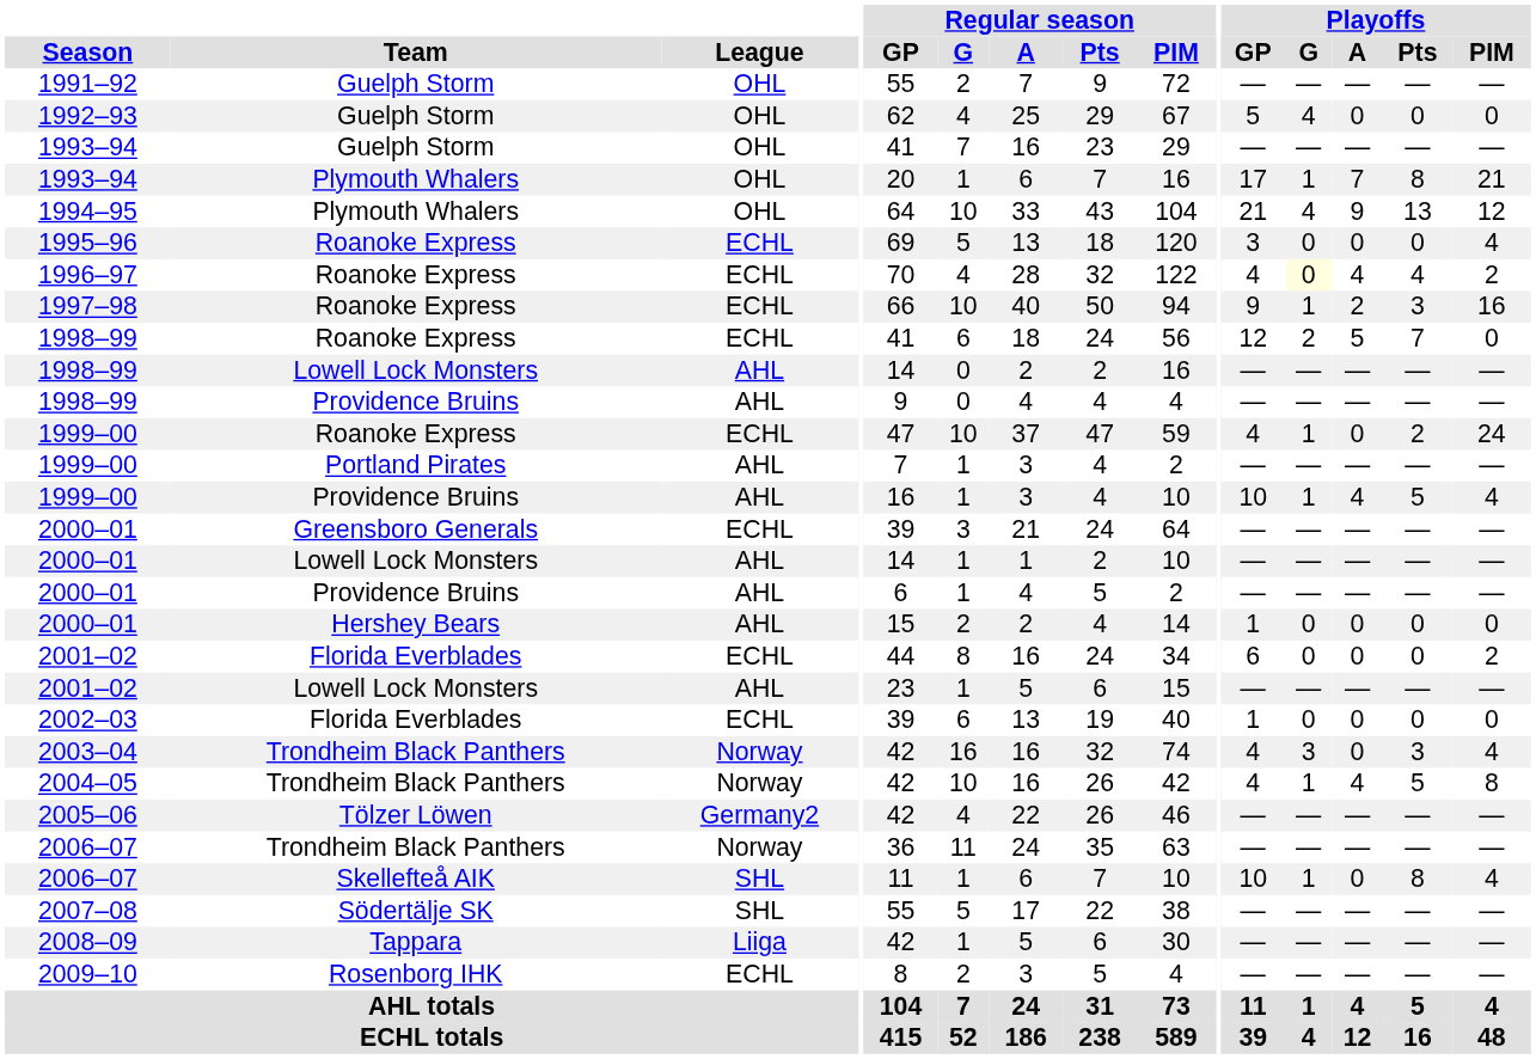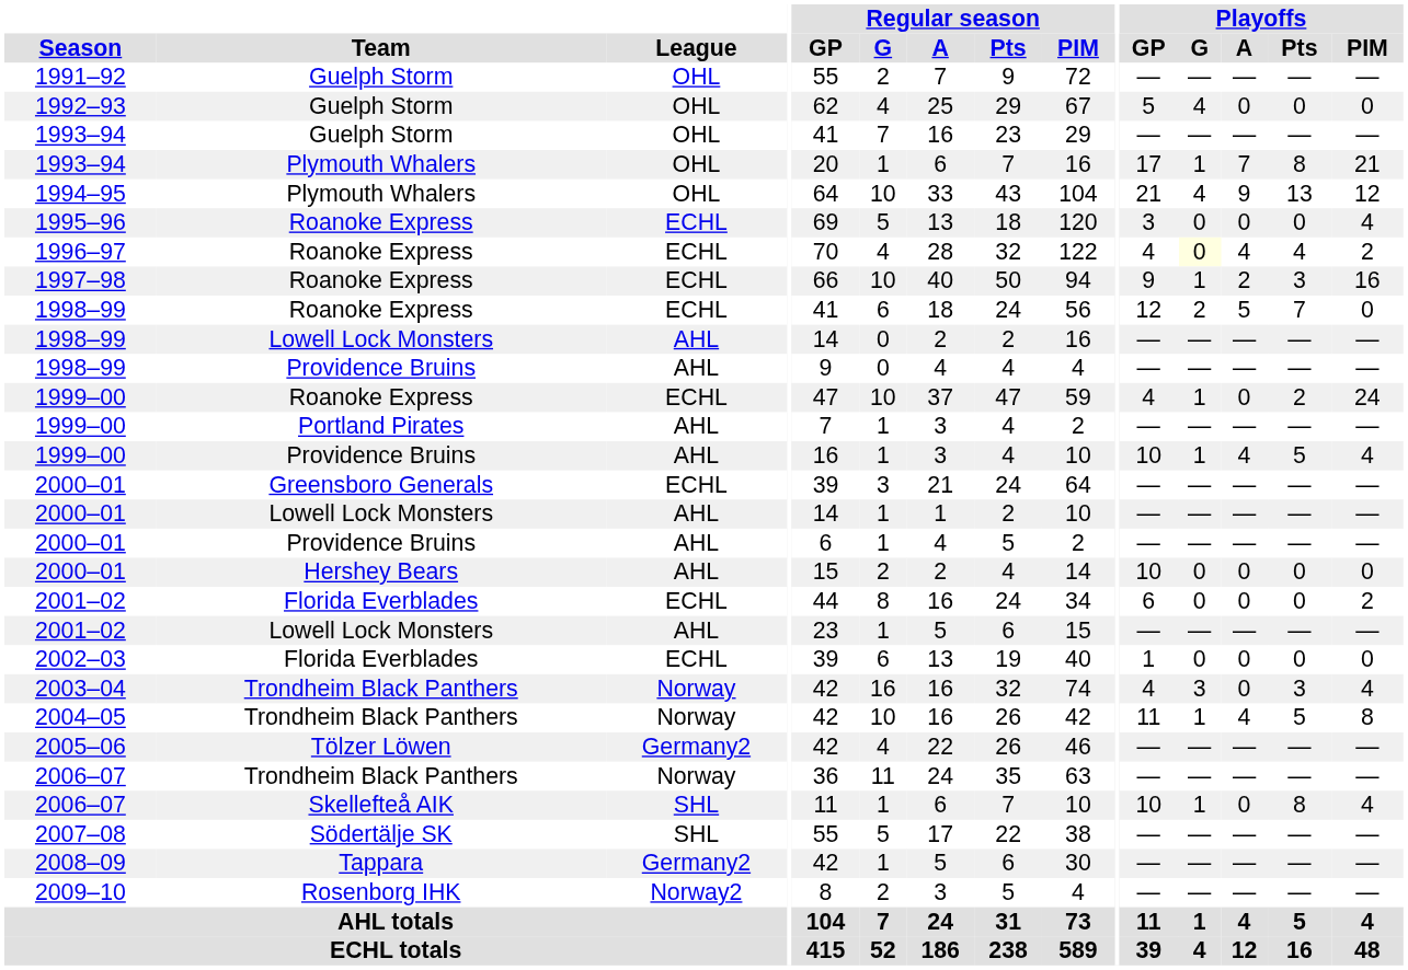2000–01 / Hershey Bears | Playoffs / GP: 1 -> 10
2004–05 | Playoffs / GP: 4 -> 11
2008–09 | League: Liiga -> Germany2
2009–10 | League: ECHL -> Norway2
